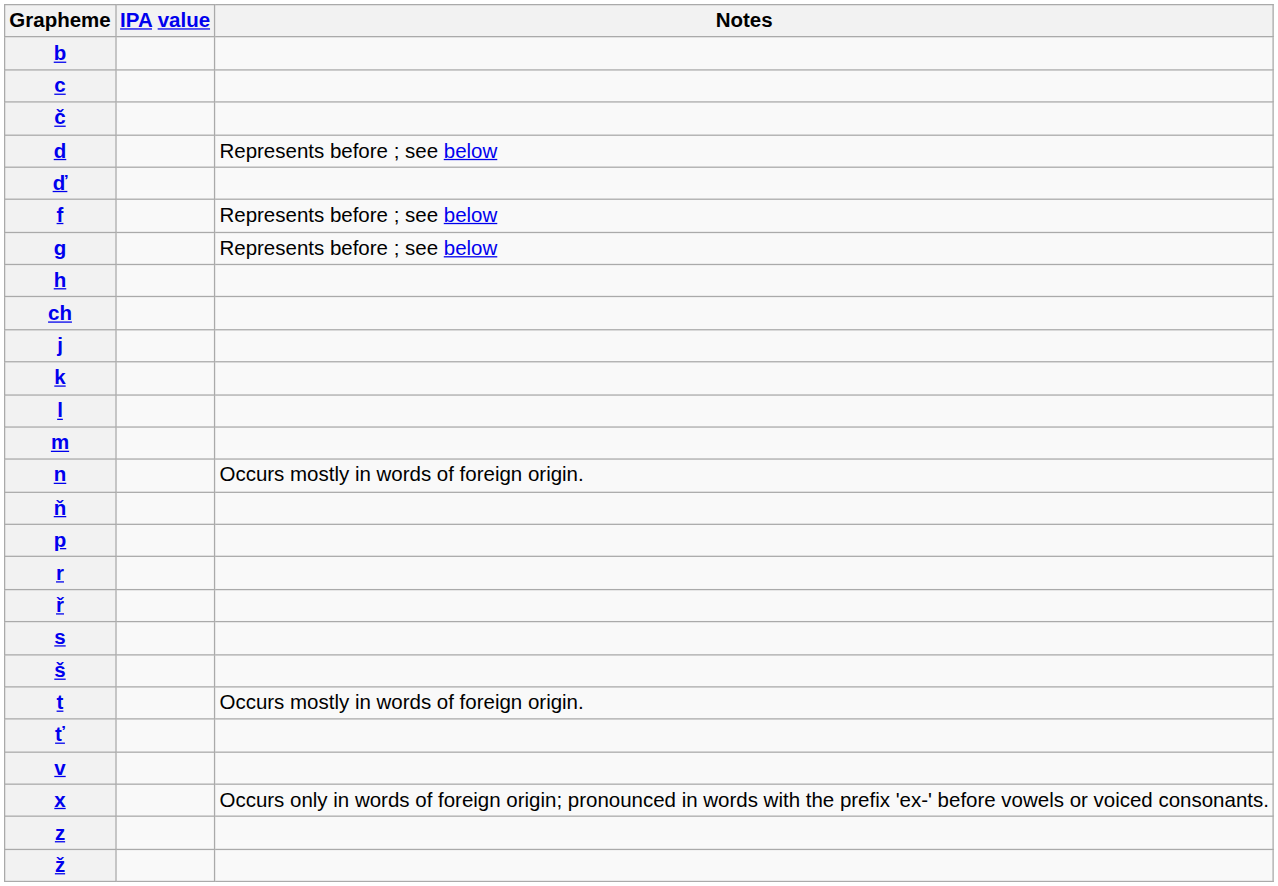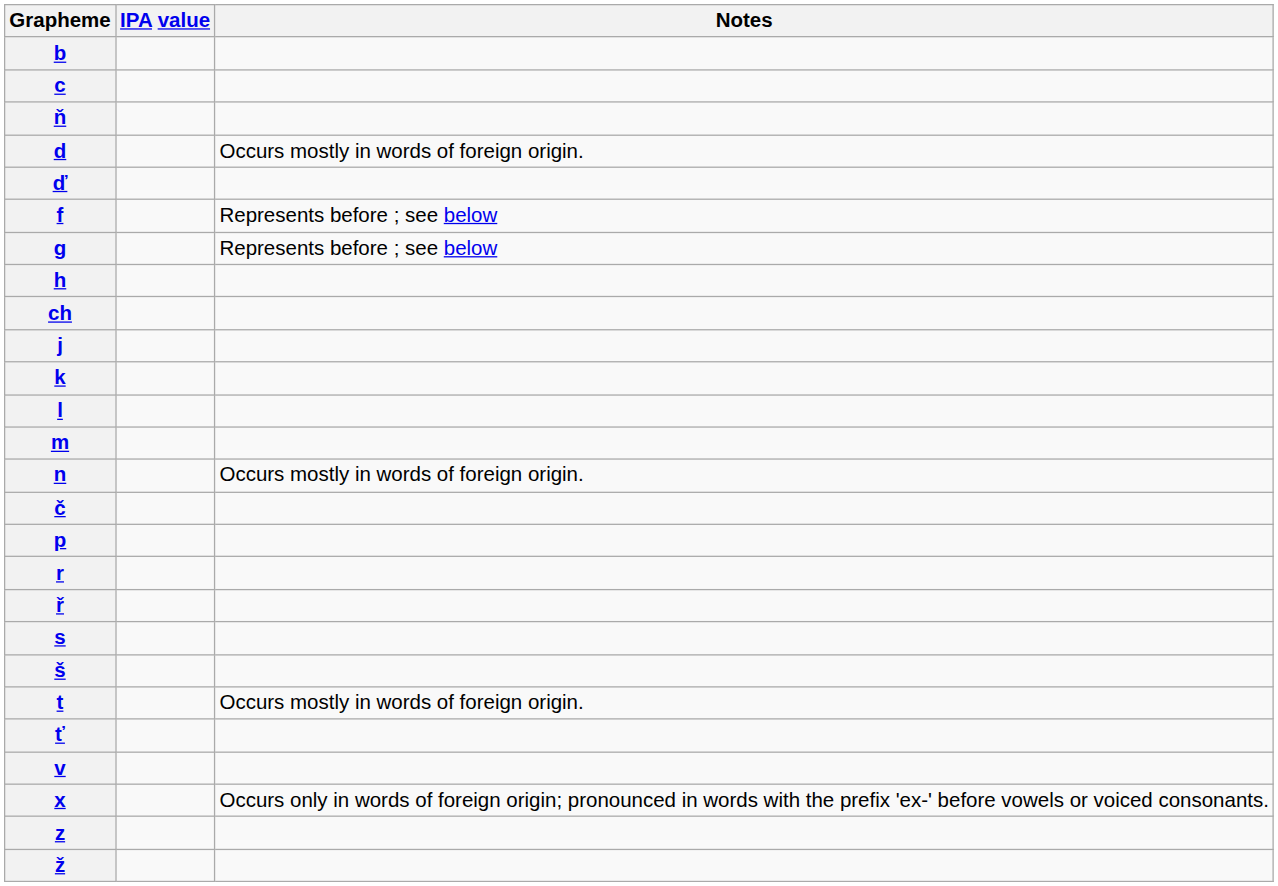rows swapped: č <-> ň
d | Notes: Represents before ; see below -> Occurs mostly in words of foreign origin.
